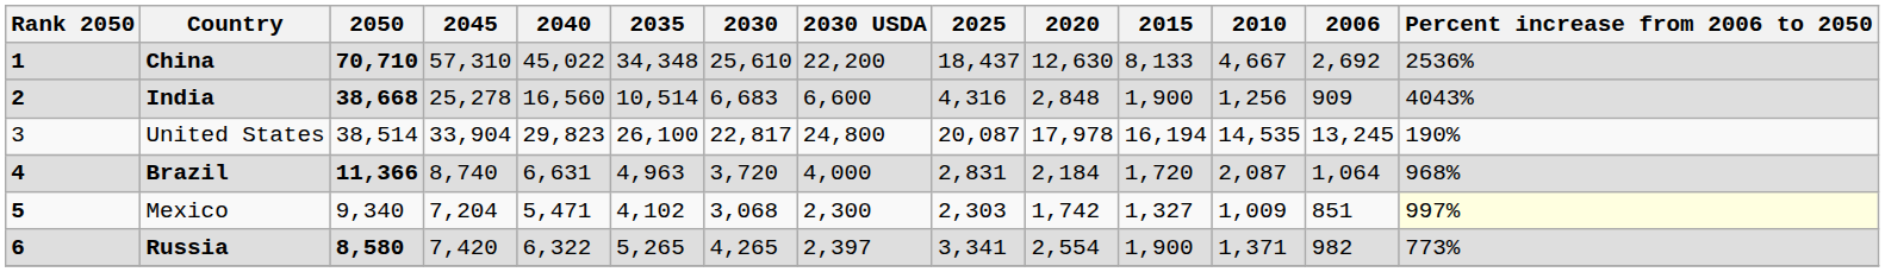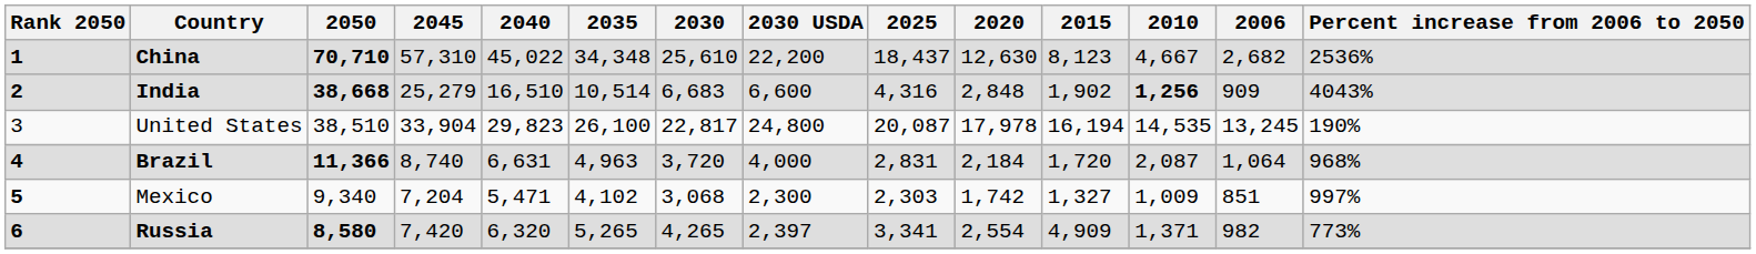China | 2015: 8,133 -> 8,123
China | 2006: 2,692 -> 2,682
India | 2045: 25,278 -> 25,279
India | 2040: 16,560 -> 16,510
India | 2015: 1,900 -> 1,902
India | 2010: normal -> bold
United States | 2050: 38,514 -> 38,510
Mexico | Percent increase from 2006 to 2050: lightyellow background -> no background
Russia | 2040: 6,322 -> 6,320
Russia | 2015: 1,900 -> 4,909
